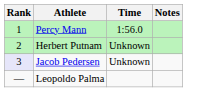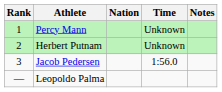+ column: Nation
Percy Mann | Time: 1:56.0 -> Unknown
Jacob Pedersen | Rank: lavender background -> no background
Jacob Pedersen | Time: Unknown -> 1:56.0
